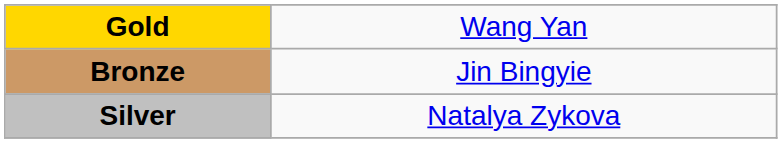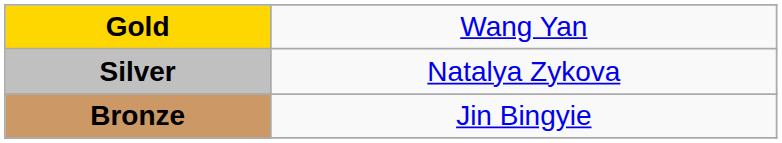rows swapped: Silver <-> Bronze
